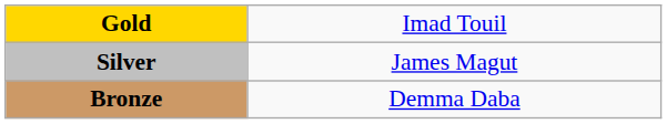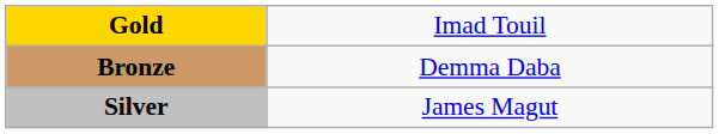rows swapped: Silver <-> Bronze
